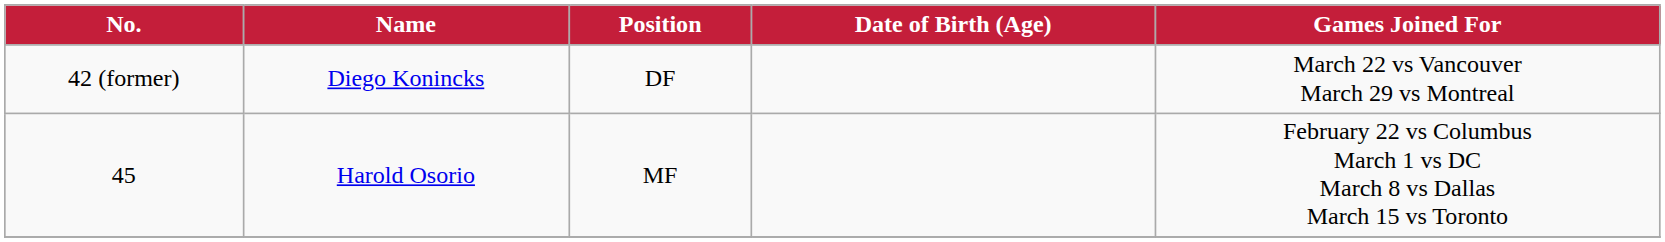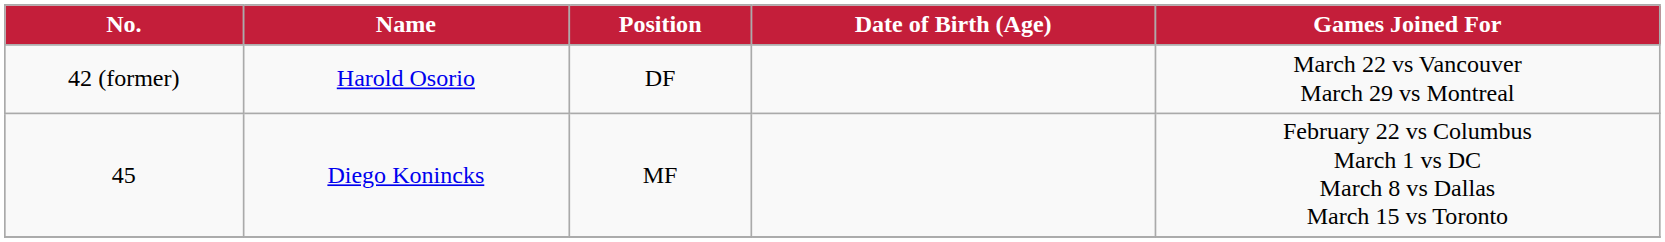42 (former) | Name: Diego Konincks -> Harold Osorio
45 | Name: Harold Osorio -> Diego Konincks
